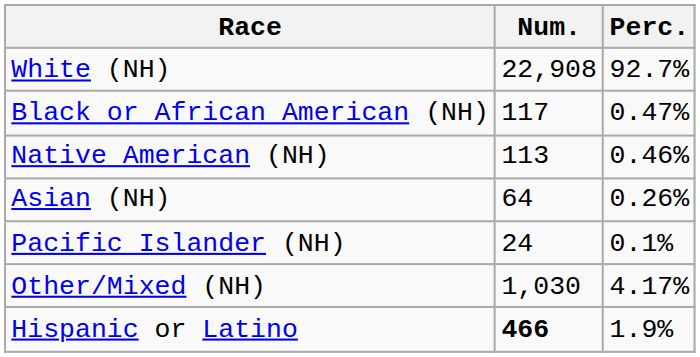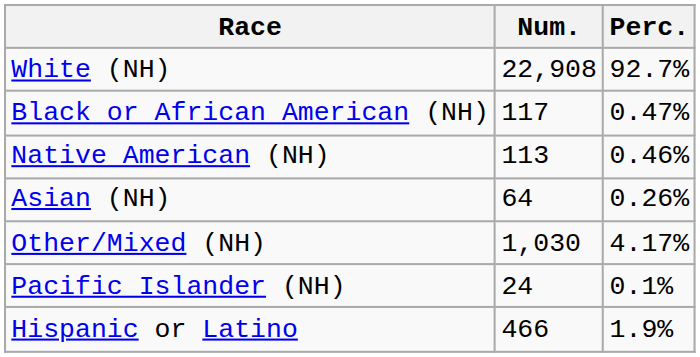rows swapped: Pacific Islander (NH) <-> Other/Mixed (NH)
Hispanic or Latino | Num.: bold -> normal
